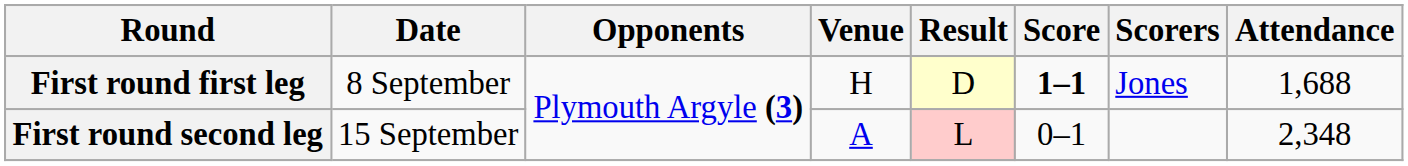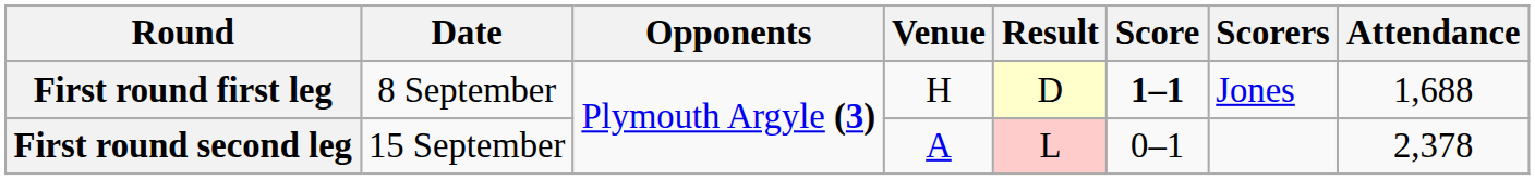First round second leg | Attendance: 2,348 -> 2,378
